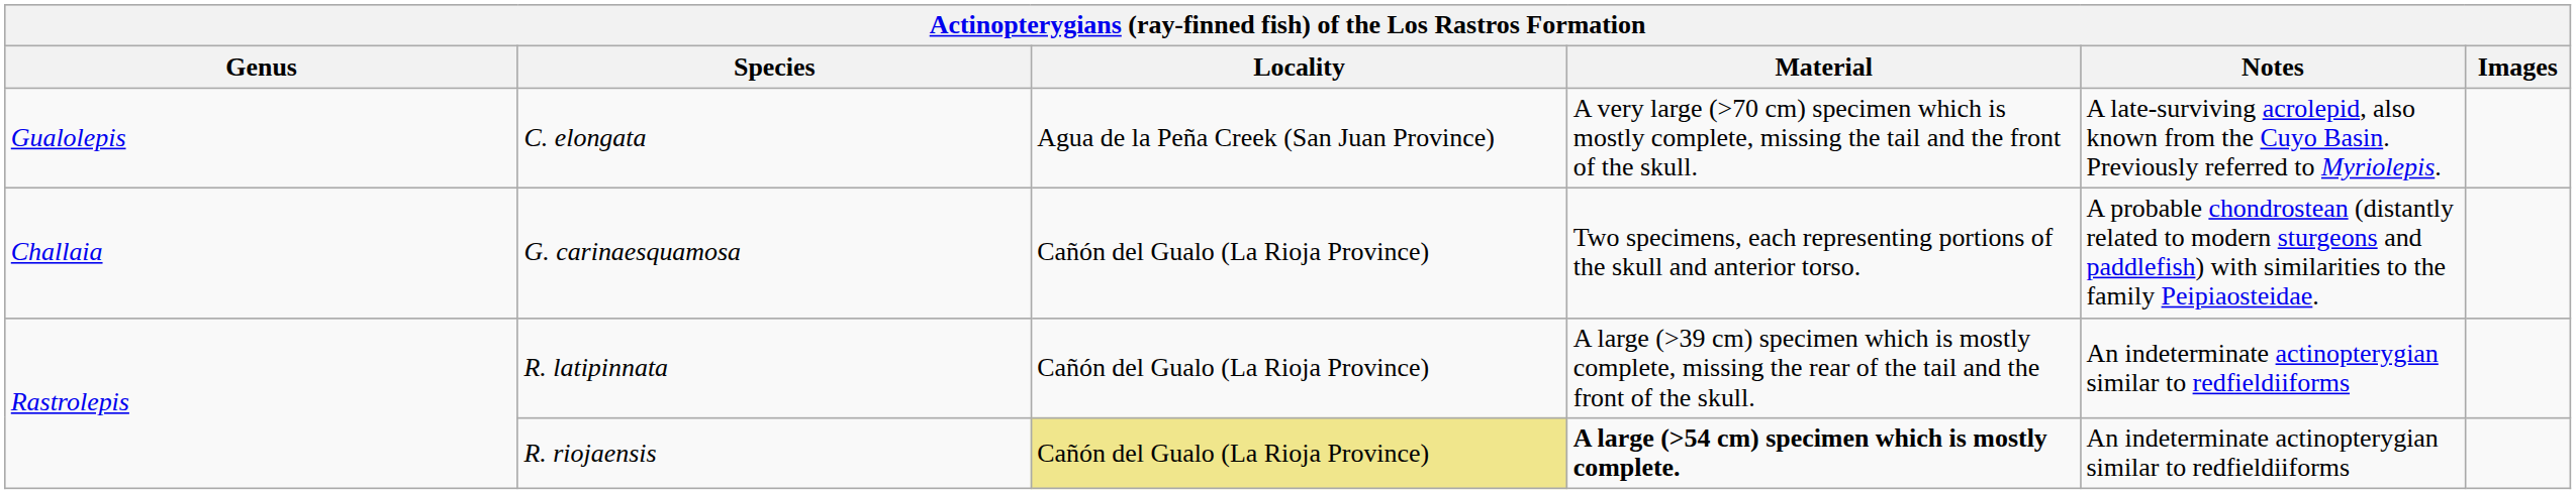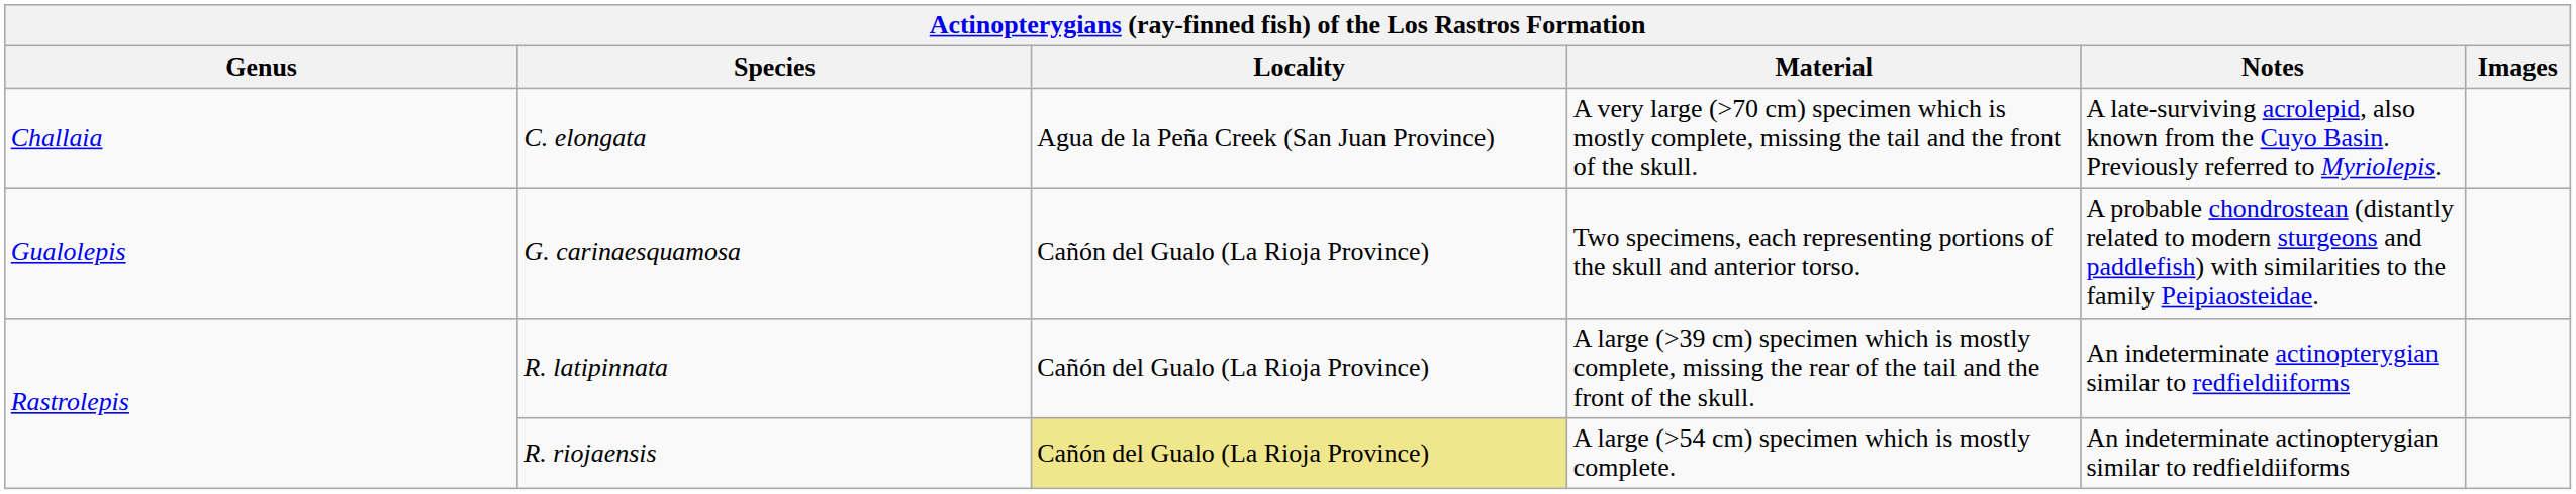C. elongata | Genus: Gualolepis -> Challaia
G. carinaesquamosa | Genus: Challaia -> Gualolepis
R. riojaensis | Material: bold -> normal
